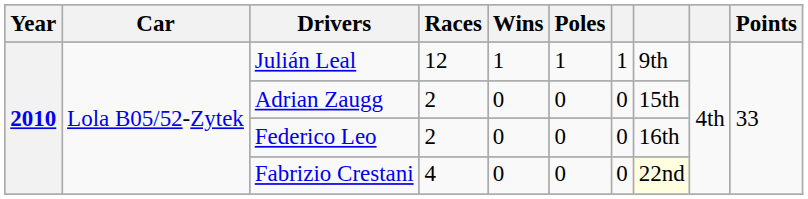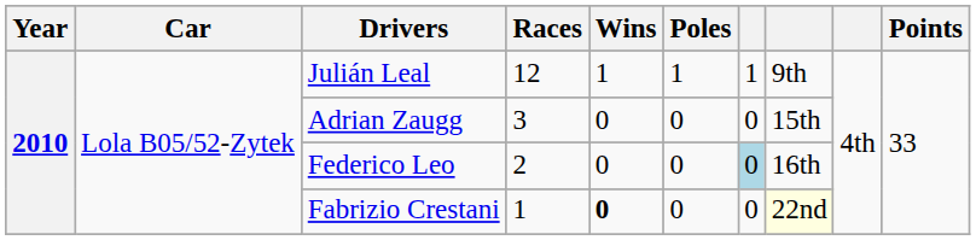Adrian Zaugg | Races: 2 -> 3
Federico Leo | column 7: no background -> lightblue background
Fabrizio Crestani | Races: 4 -> 1
Fabrizio Crestani | Wins: normal -> bold
